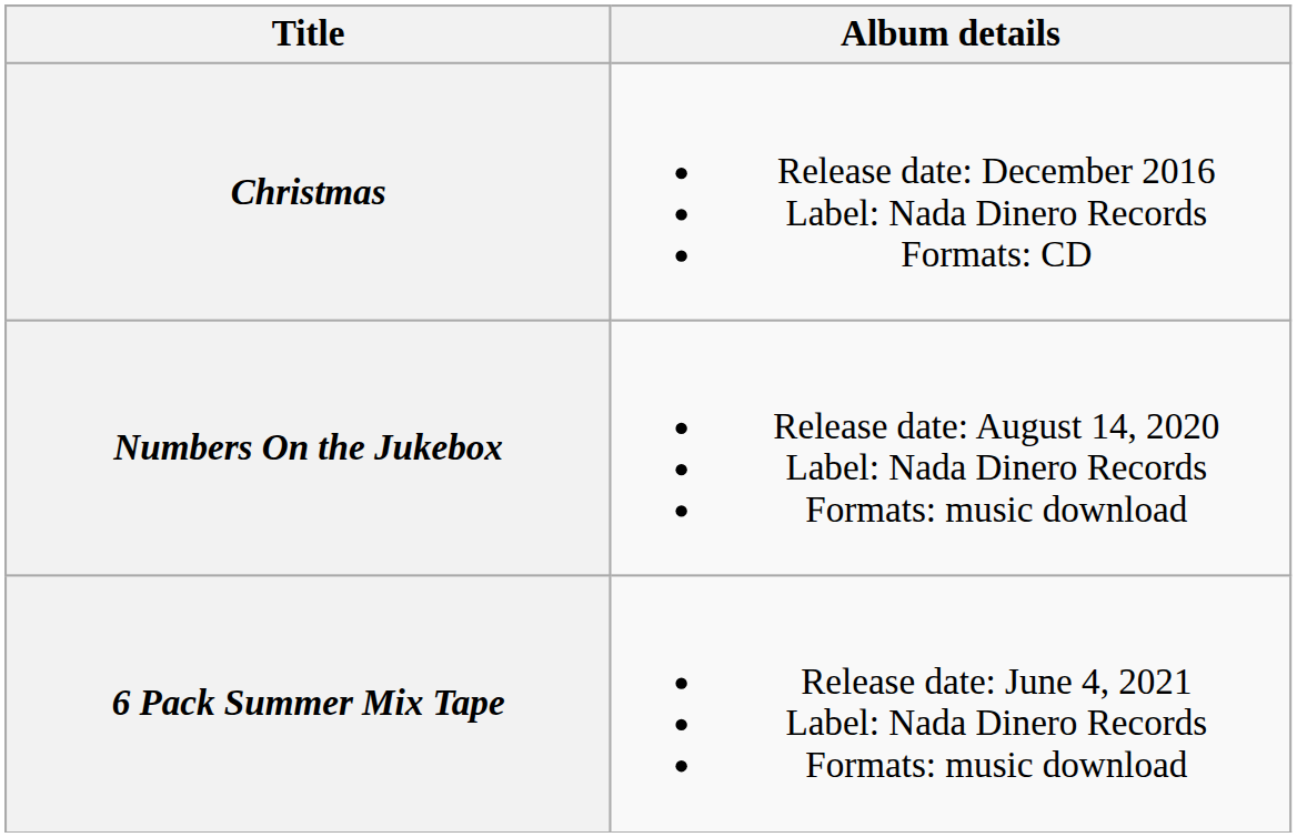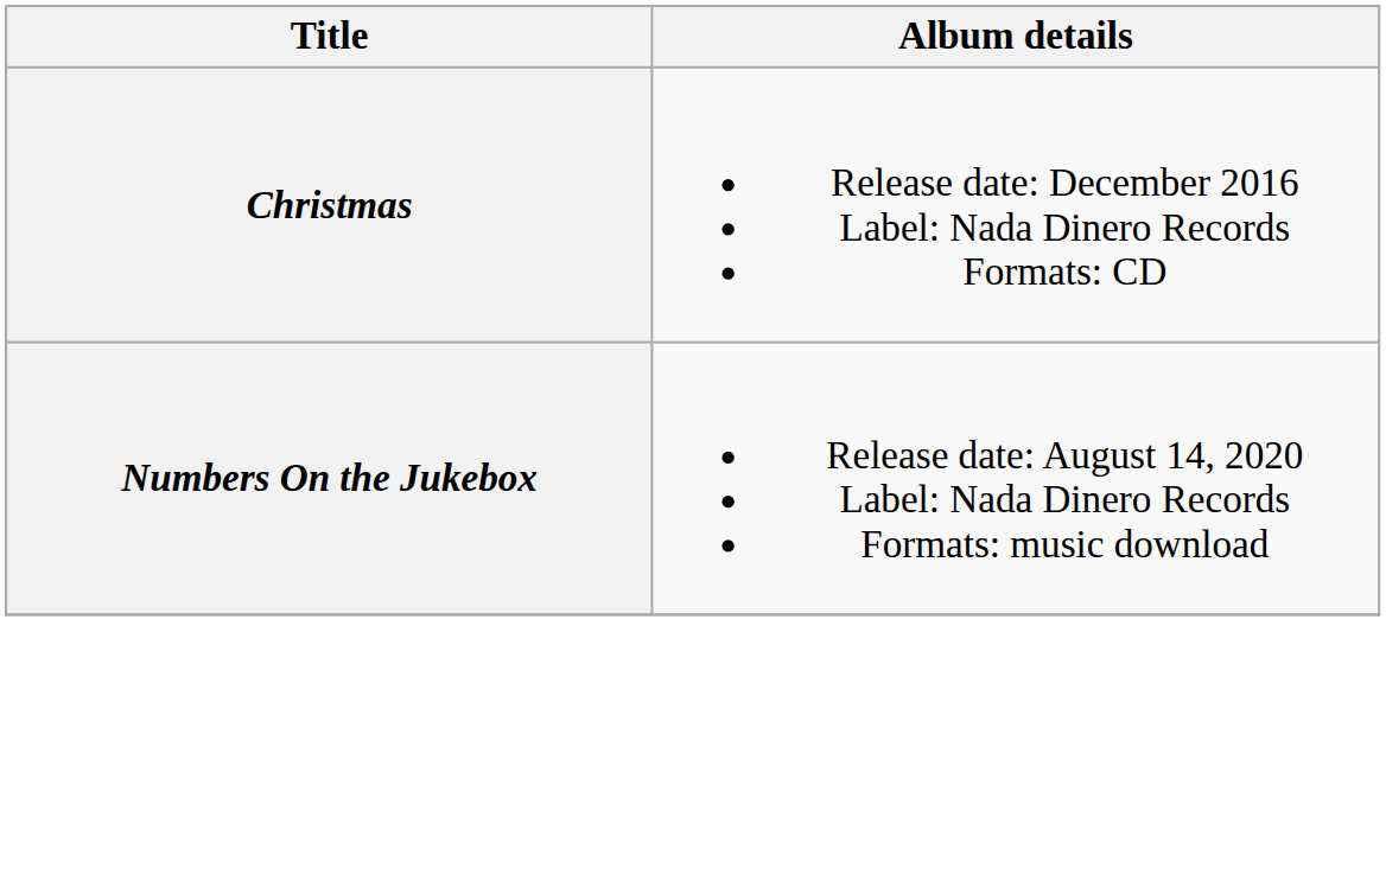- row: 6 Pack Summer Mix Tape | Release date: June 4, 2021 Label: Nada Dinero Records Formats: music download
